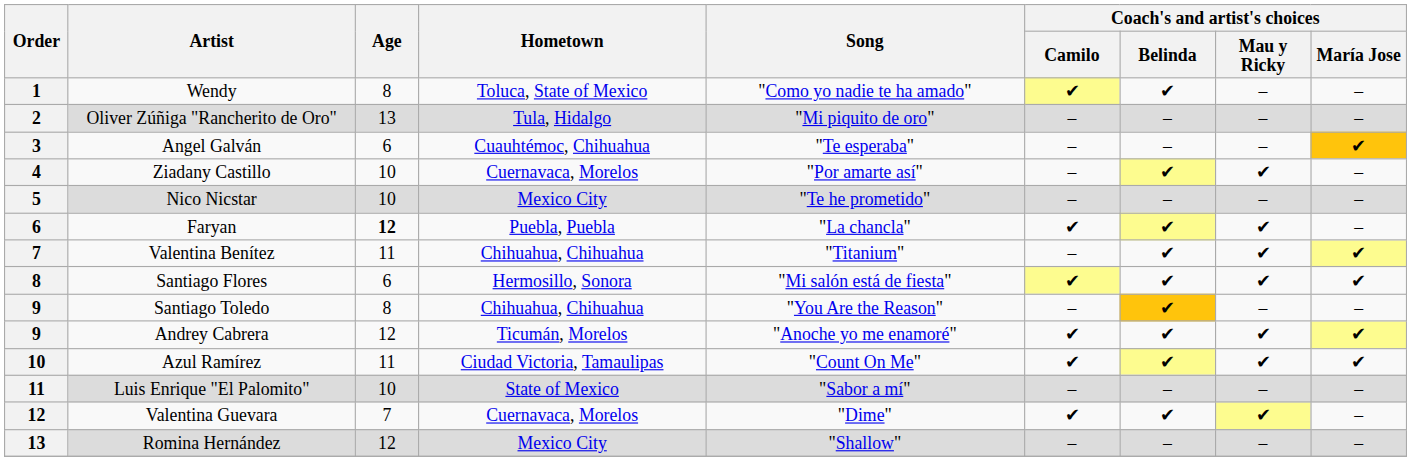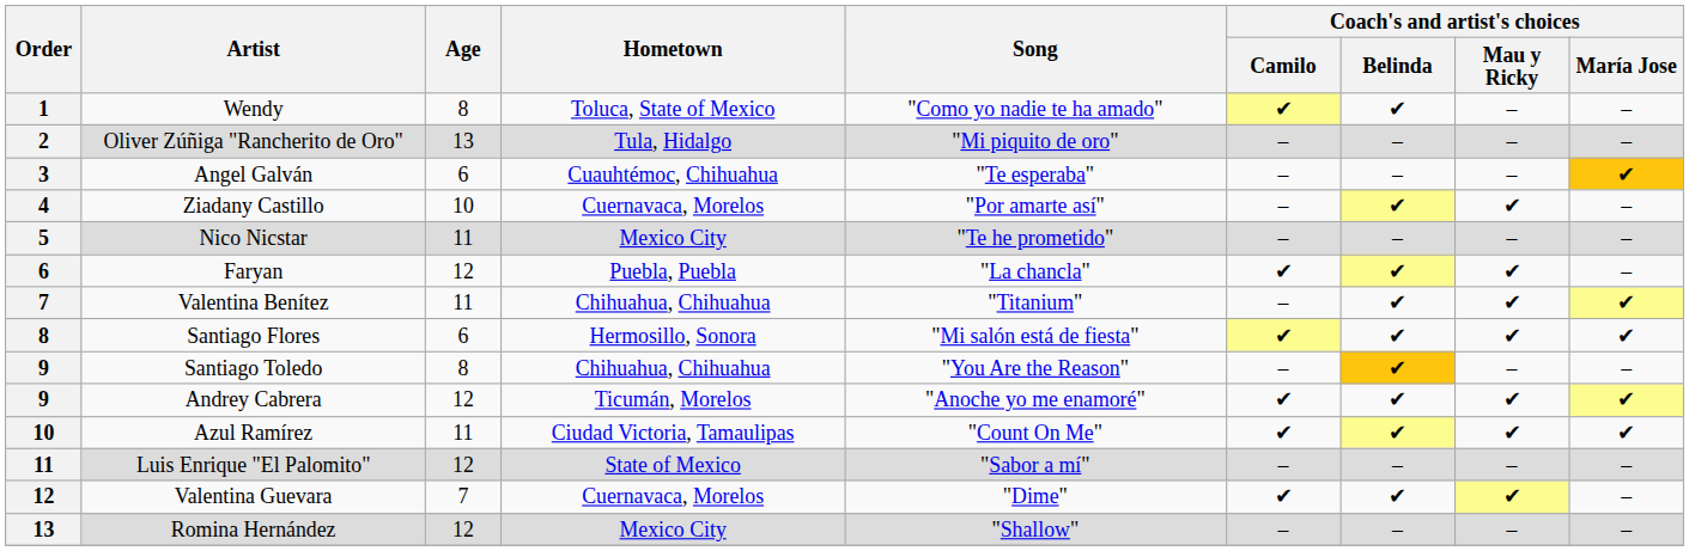Nico Nicstar | Age: 10 -> 11
Faryan | Age: bold -> normal
Luis Enrique "El Palomito" | Age: 10 -> 12
